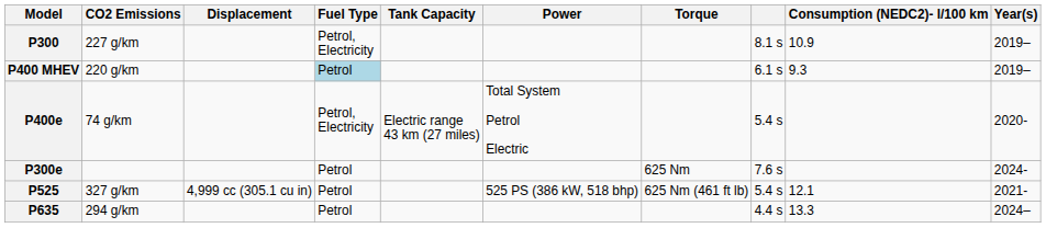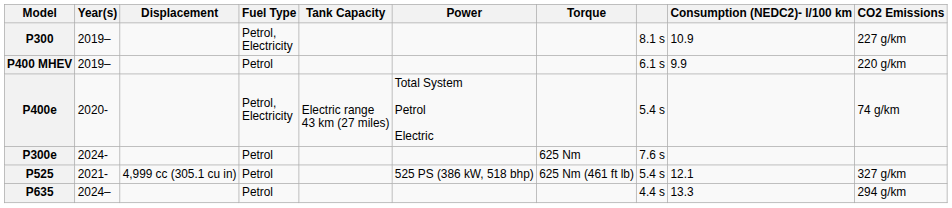columns swapped: Year(s) <-> CO2 Emissions
P400 MHEV | Fuel Type: lightblue background -> no background
P400 MHEV | Consumption (NEDC2)- l/100 km: 9.3 -> 9.9
